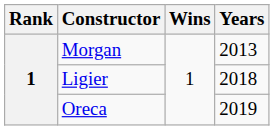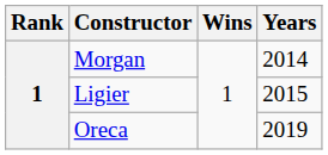Morgan | Years: 2013 -> 2014
Ligier | Years: 2018 -> 2015
